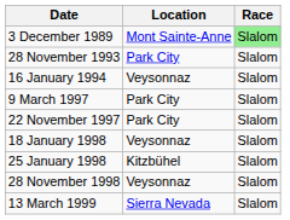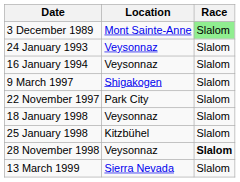+ row: 24 January 1993 | Veysonnaz | Slalom
- row: 28 November 1993 | Park City | Slalom
9 March 1997 | Location: Park City -> Shigakogen
28 November 1998 | Race: normal -> bold
